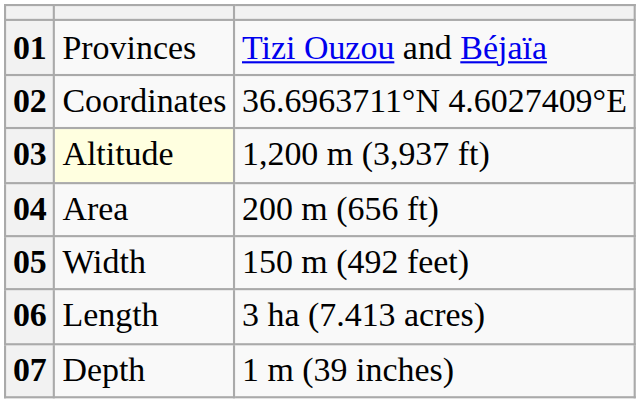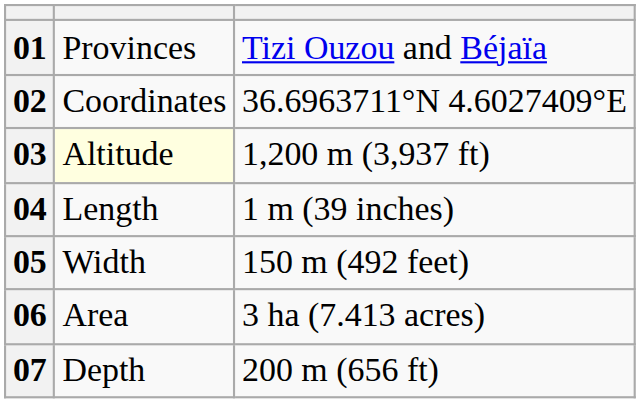04 | column 2: Area -> Length
04 | column 3: 200 m (656 ft) -> 1 m (39 inches)
06 | column 2: Length -> Area
07 | column 3: 1 m (39 inches) -> 200 m (656 ft)
